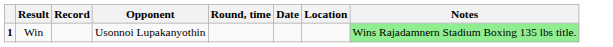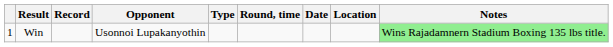+ column: Type
Win | column 1: bold -> normal
